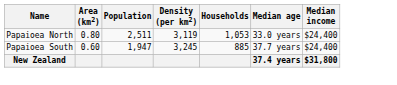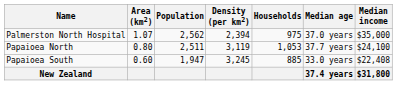+ row: Palmerston North Hospital | 1.07 | 2,562 | 2,394 | 975 | 37.0 years | $35,000
Papaioea North | Median age: 33.0 years -> 37.7 years
Papaioea North | Median income: $24,400 -> $24,100
Papaioea South | Median age: 37.7 years -> 33.0 years
Papaioea South | Median income: $24,400 -> $22,408
